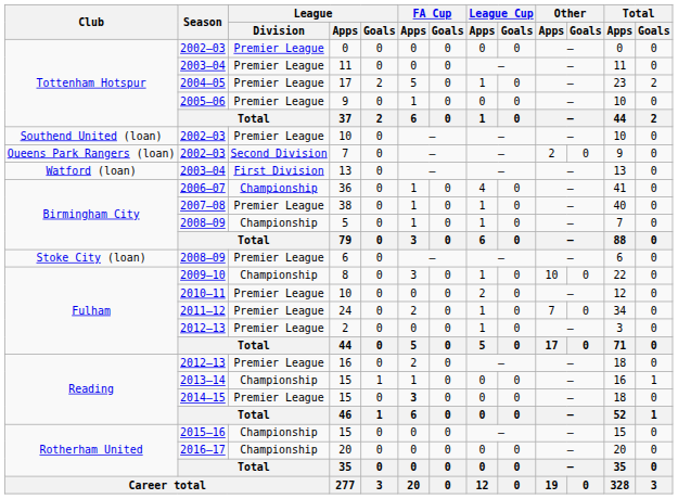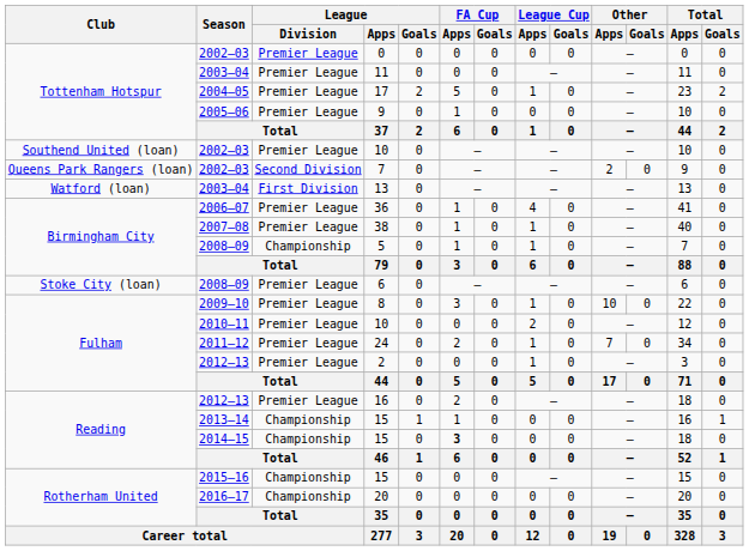36 | League / Division: Championship -> Premier League
8 | League / Division: Championship -> Premier League
2014–15 / 15 | League / Division: Premier League -> Championship
